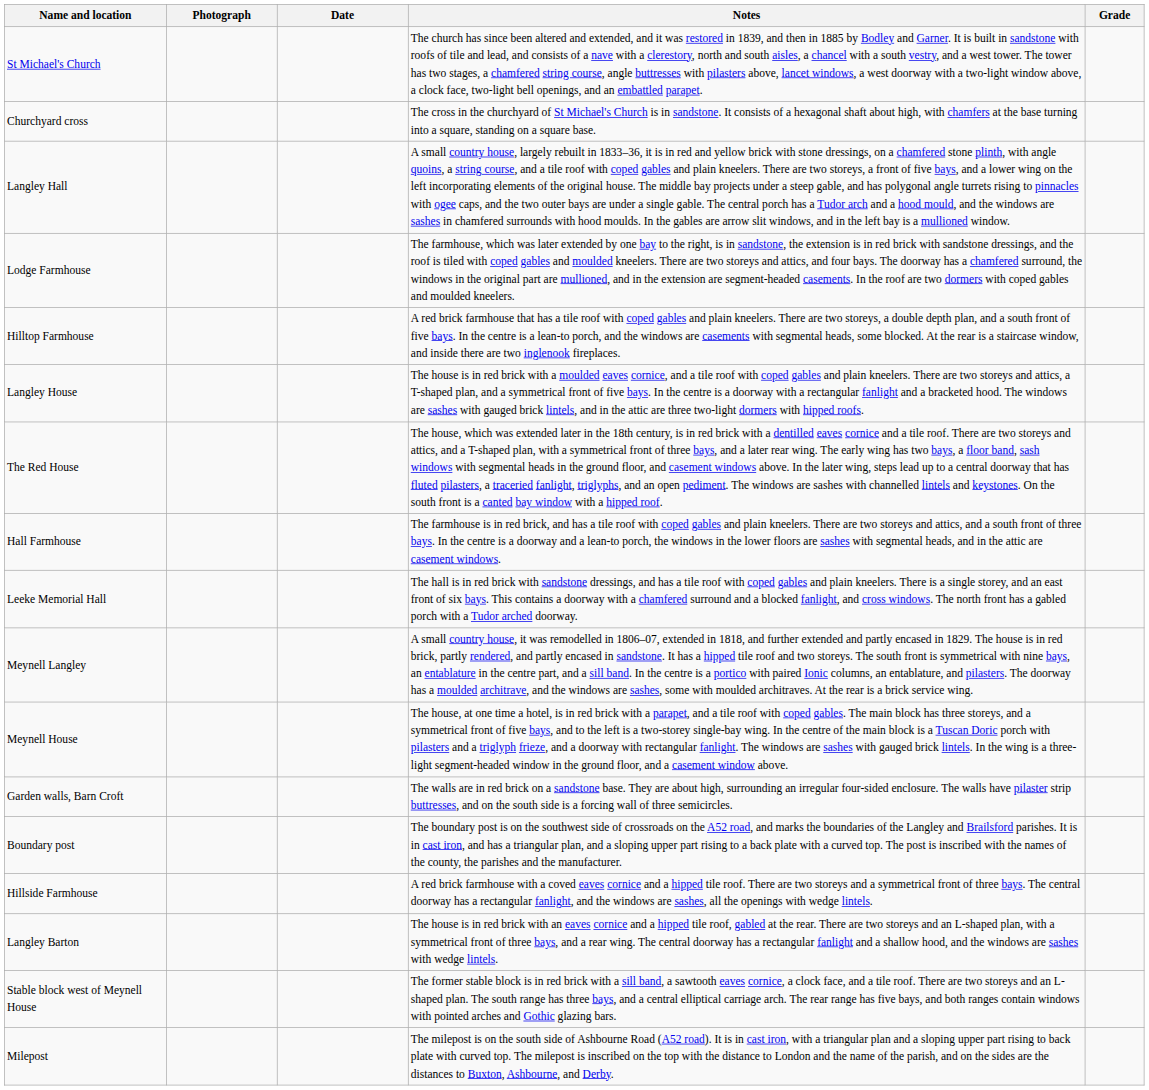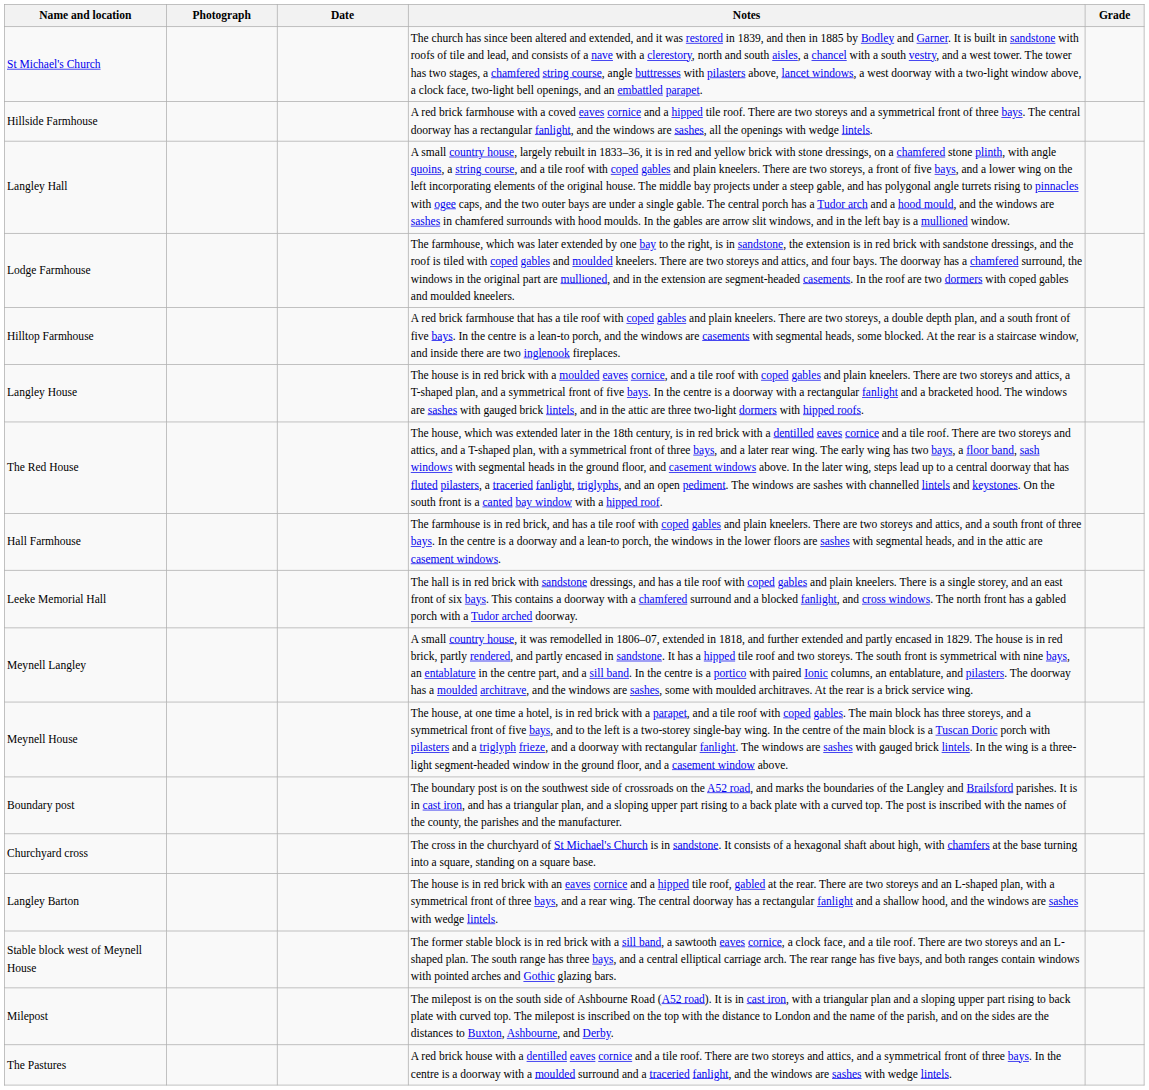rows swapped: Churchyard cross <-> Hillside Farmhouse
- row: Garden walls, Barn Croft | The walls are in red brick on a sandstone base. They are about high, surrounding an irregular four-sided enclosure. The walls have pilaster strip buttresses, and on the south side is a forcing wall of three semicircles.
+ row: The Pastures | A red brick house with a dentilled eaves cornice and a tile roof. There are two storeys and attics, and a symmetrical front of three bays. In the centre is a doorway with a moulded surround and a traceried fanlight, and the windows are sashes with wedge lintels.
